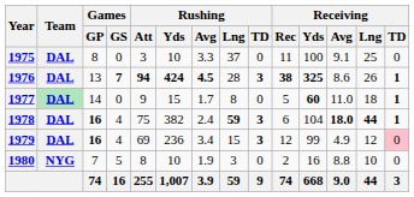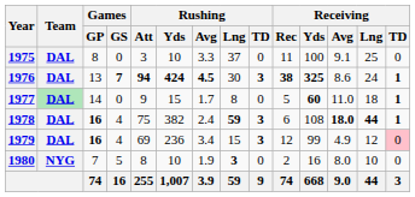1976 | Rushing / Lng: 28 -> 30
1976 | Receiving / Lng: 26 -> 24
1978 | Receiving / Yds: 104 -> 108
1980 | Rushing / Lng: normal -> bold
1980 | Receiving / Avg: 8.8 -> 8.0
